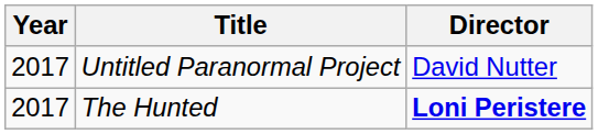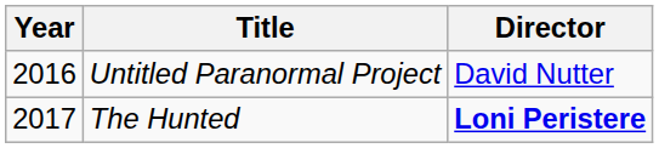Untitled Paranormal Project | Year: 2017 -> 2016
